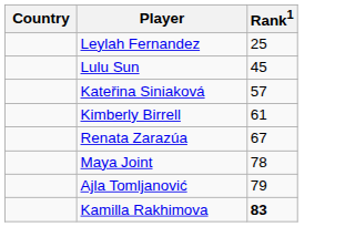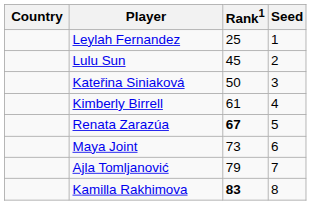+ column: Seed | 1 | 2 | 3 | 4 | 5 | 6 | 7 | 8
Kateřina Siniaková | Rank1: 57 -> 50
Renata Zarazúa | Rank1: normal -> bold
Maya Joint | Rank1: 78 -> 73
